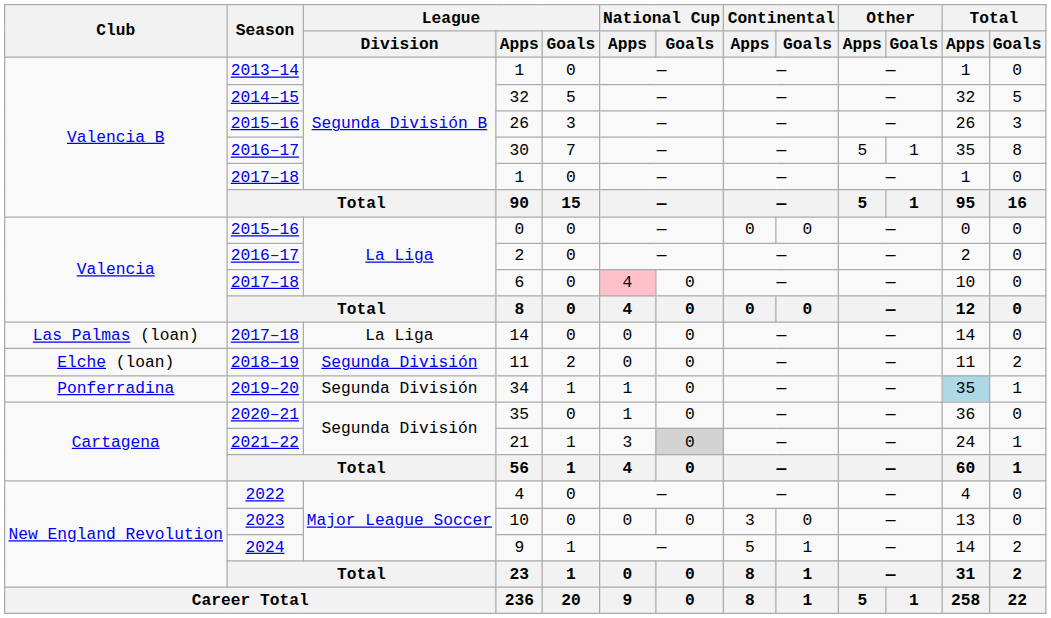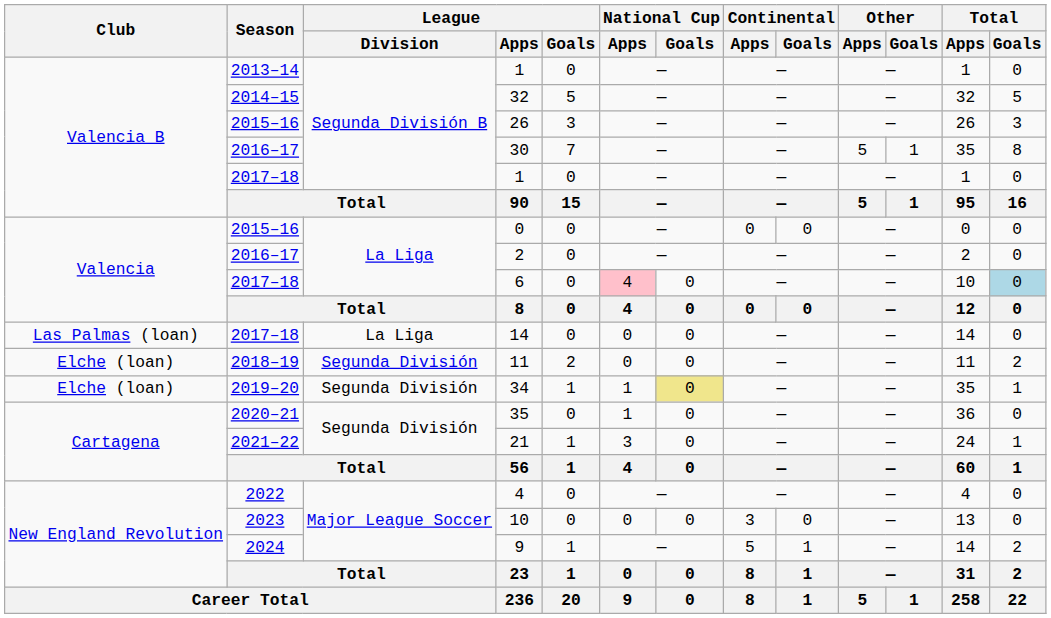6 | Total / Goals: no background -> lightblue background
34 | Club: Ponferradina -> Elche (loan)
34 | National Cup / Goals: no background -> khaki background
34 | Total / Apps: lightblue background -> no background
21 | National Cup / Goals: lightgrey background -> no background
